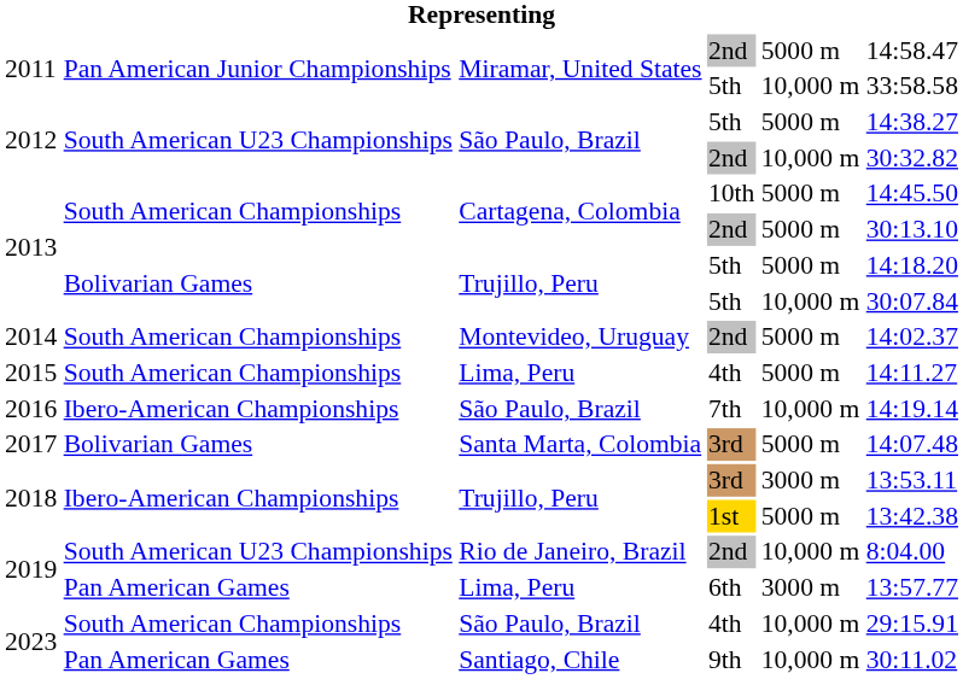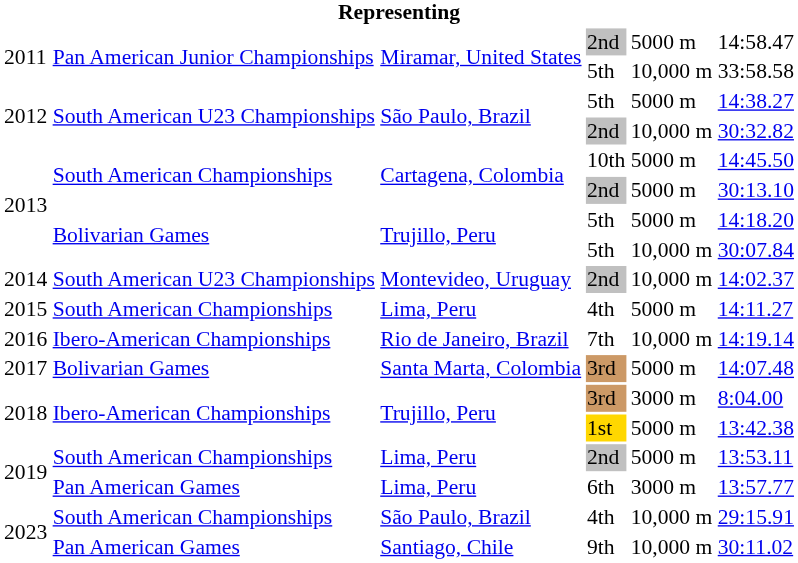2014 | column 2: South American Championships -> South American U23 Championships
2014 | column 5: 5000 m -> 10,000 m
2016 | column 3: São Paulo, Brazil -> Rio de Janeiro, Brazil
2018 / 3rd | column 6: 13:53.11 -> 8:04.00
2019 / 2nd | column 2: South American U23 Championships -> South American Championships
2019 / 2nd | column 3: Rio de Janeiro, Brazil -> Lima, Peru
2019 / 2nd | column 5: 10,000 m -> 5000 m
2019 / 2nd | column 6: 8:04.00 -> 13:53.11
